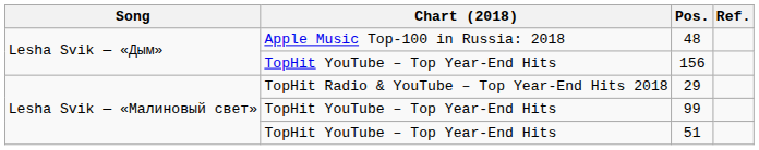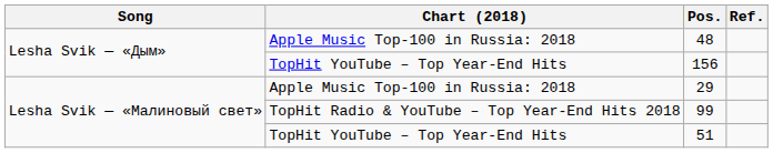29 | Chart (2018): TopHit Radio & YouTube – Top Year-End Hits 2018 -> Apple Music Top-100 in Russia: 2018
99 | Chart (2018): TopHit YouTube – Top Year-End Hits -> TopHit Radio & YouTube – Top Year-End Hits 2018
